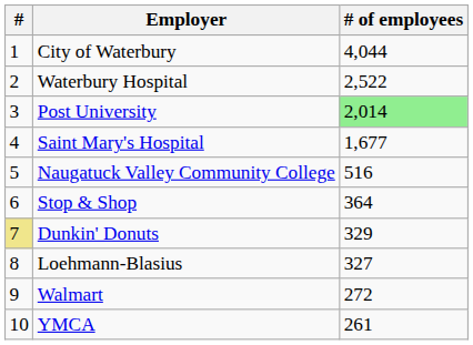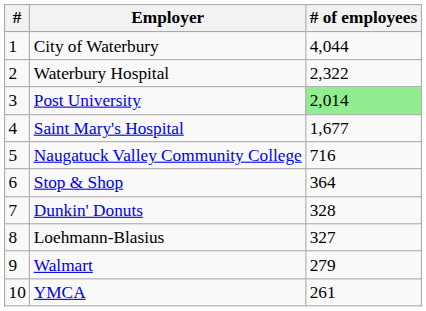Waterbury Hospital | # of employees: 2,522 -> 2,322
Naugatuck Valley Community College | # of employees: 516 -> 716
Dunkin' Donuts | #: khaki background -> no background
Dunkin' Donuts | # of employees: 329 -> 328
Walmart | # of employees: 272 -> 279
